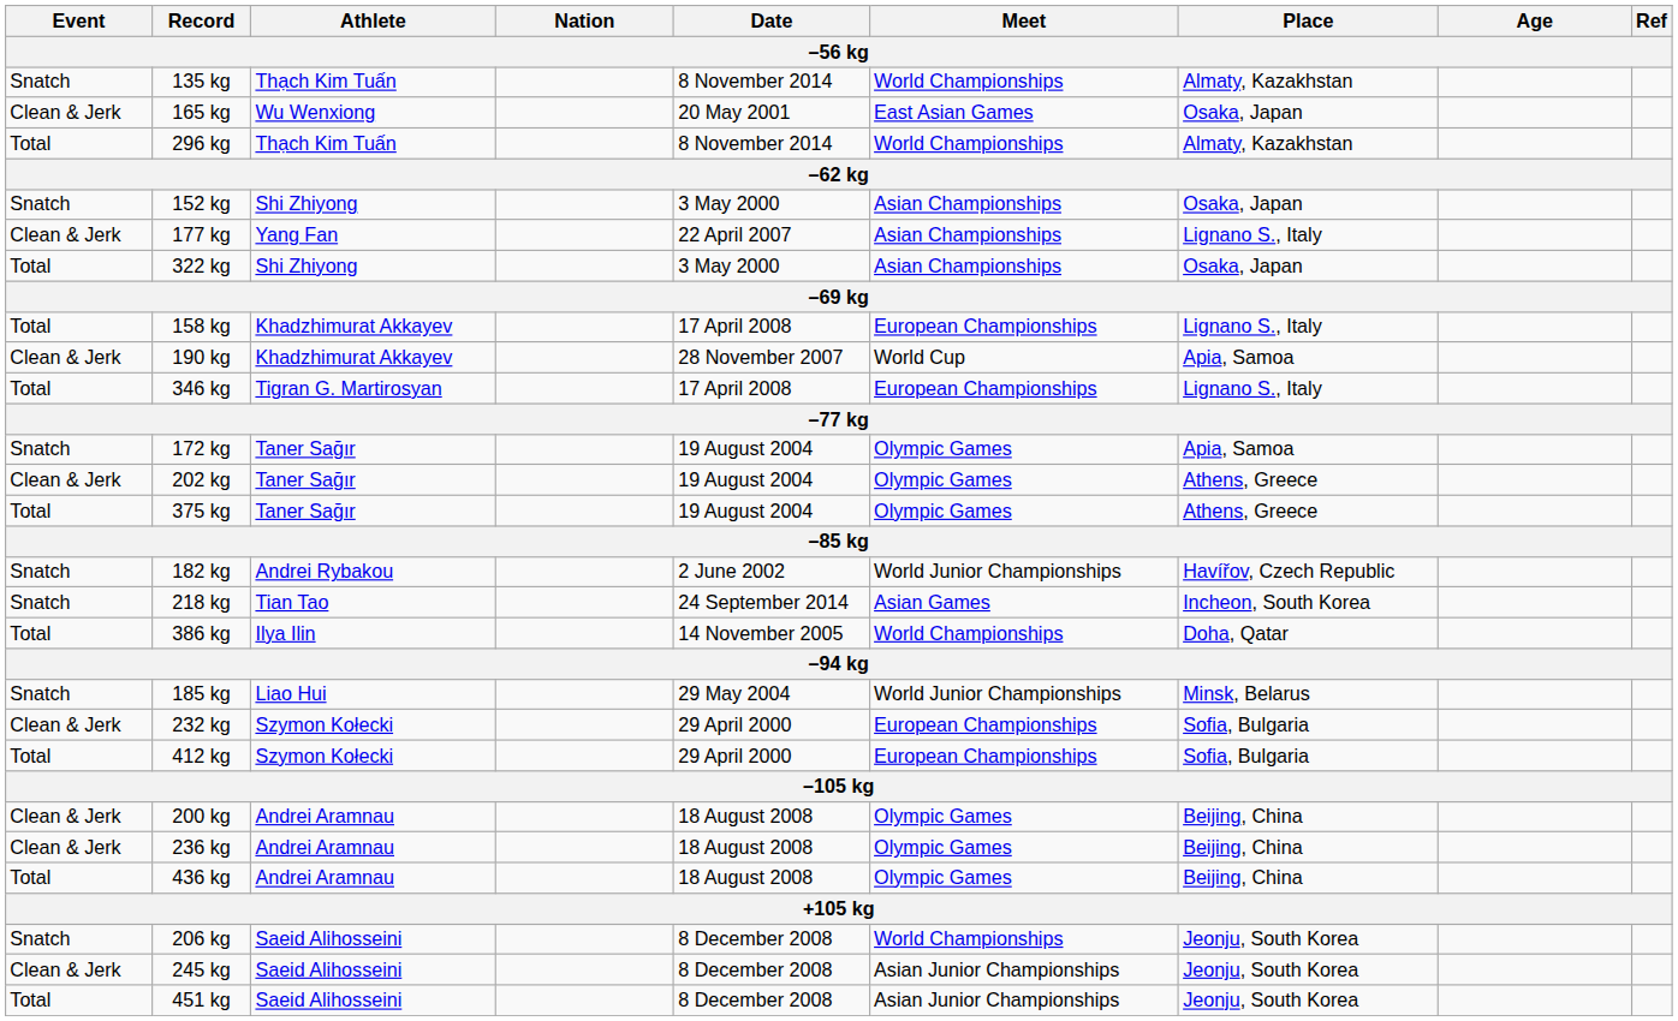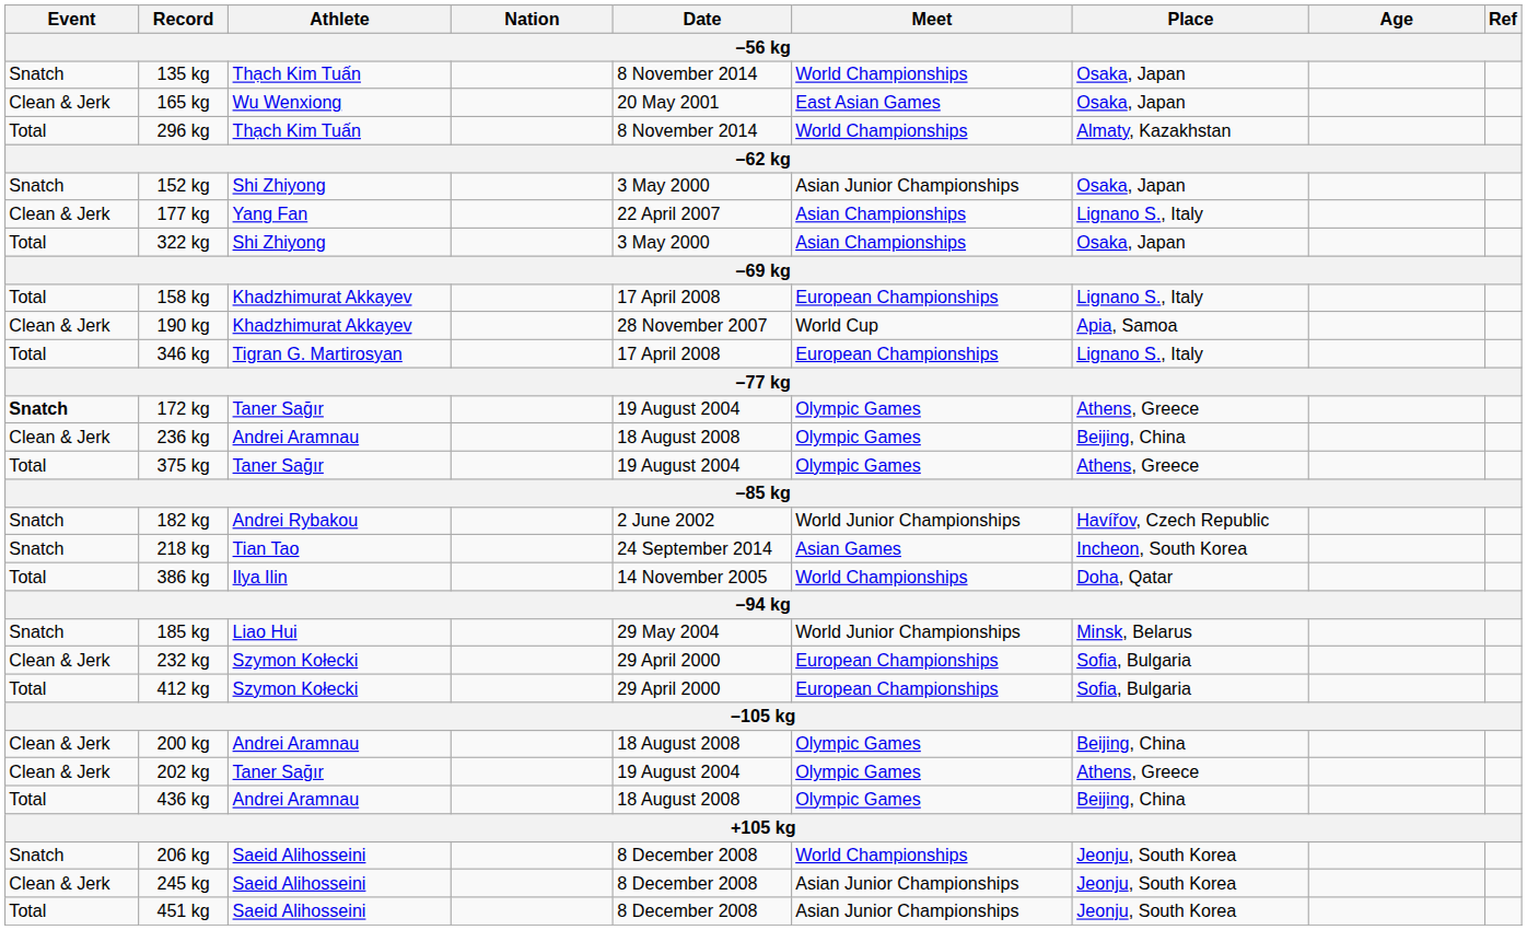135 kg | Place: Almaty, Kazakhstan -> Osaka, Japan
152 kg | Meet: Asian Championships -> Asian Junior Championships
172 kg | Event: normal -> bold
172 kg | Place: Apia, Samoa -> Athens, Greece
rows swapped: 202 kg <-> 236 kg
